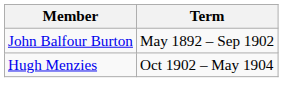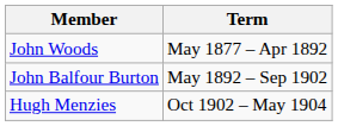+ row: John Woods | May 1877 – Apr 1892
